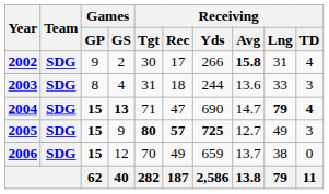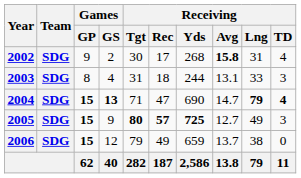2002 | Receiving / Yds: 266 -> 268
2003 | Receiving / Avg: 13.6 -> 13.1
2006 | Receiving / Tgt: 70 -> 79
